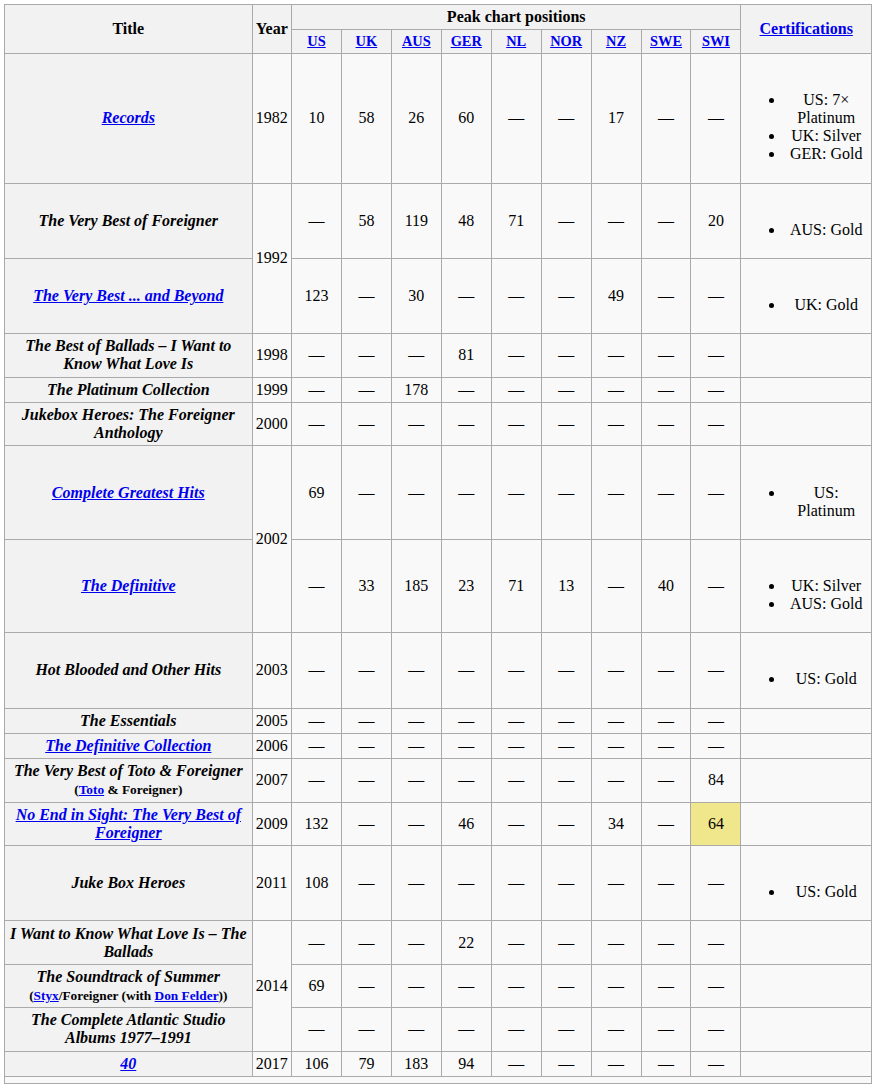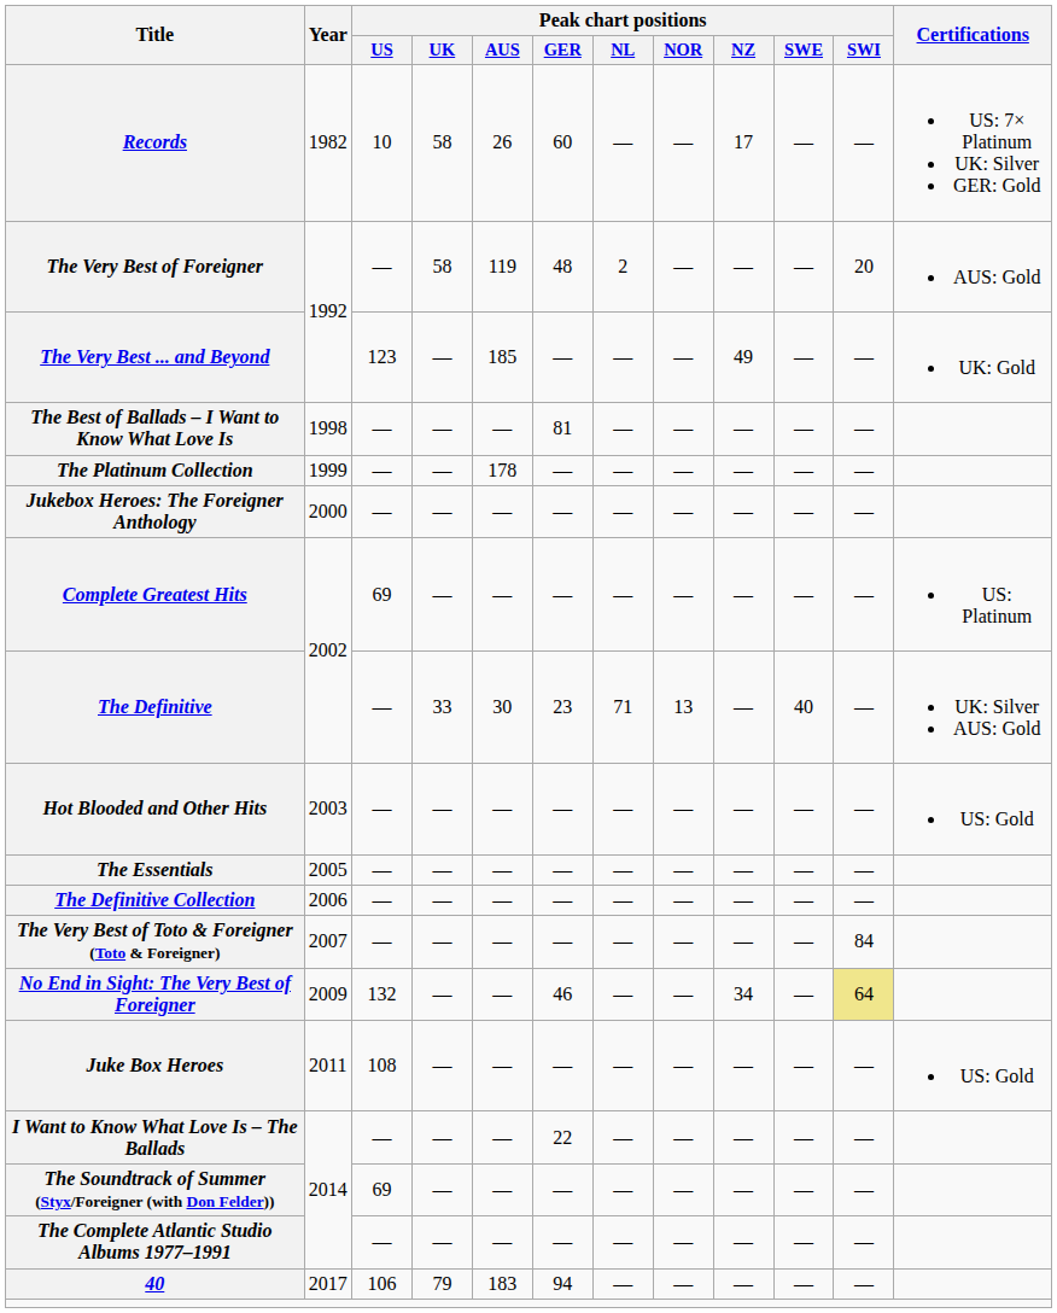The Very Best of Foreigner | Peak chart positions / NL: 71 -> 2
The Very Best ... and Beyond | Peak chart positions / AUS: 30 -> 185
The Definitive | Peak chart positions / AUS: 185 -> 30
